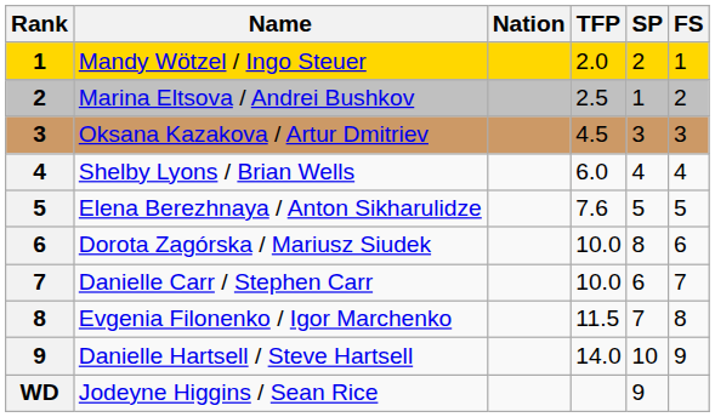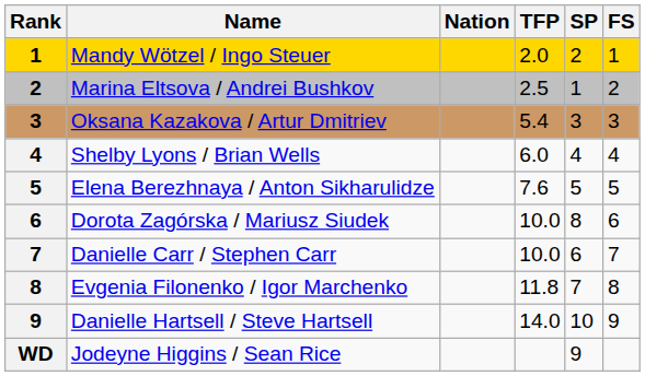Oksana Kazakova / Artur Dmitriev | TFP: 4.5 -> 5.4
Evgenia Filonenko / Igor Marchenko | TFP: 11.5 -> 11.8
